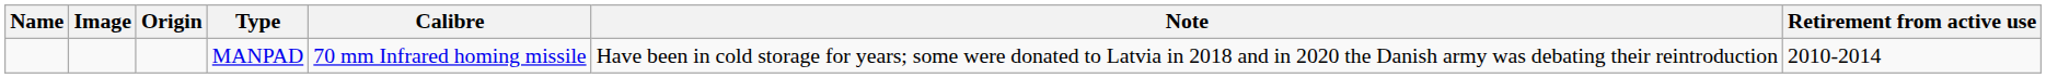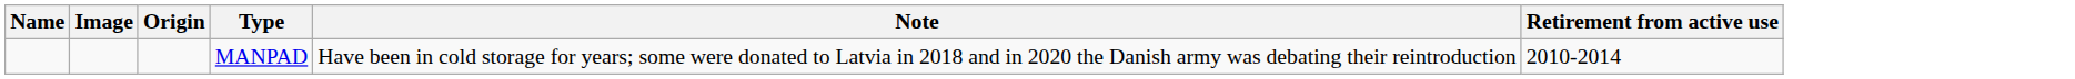- column: Calibre | 70 mm Infrared homing missile
